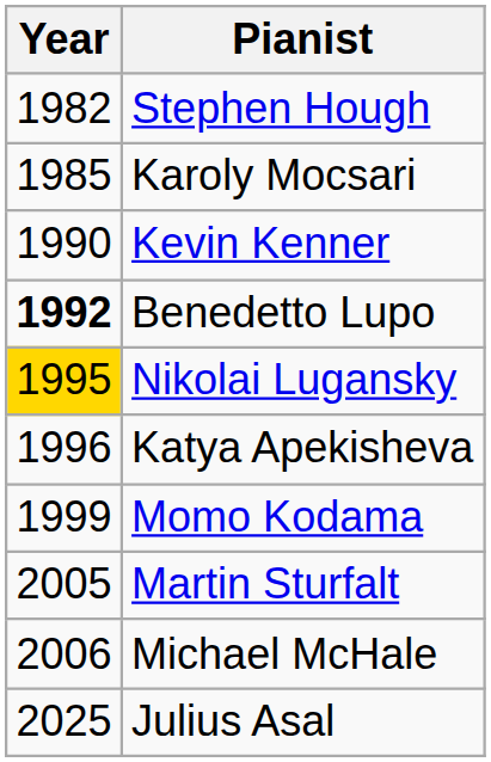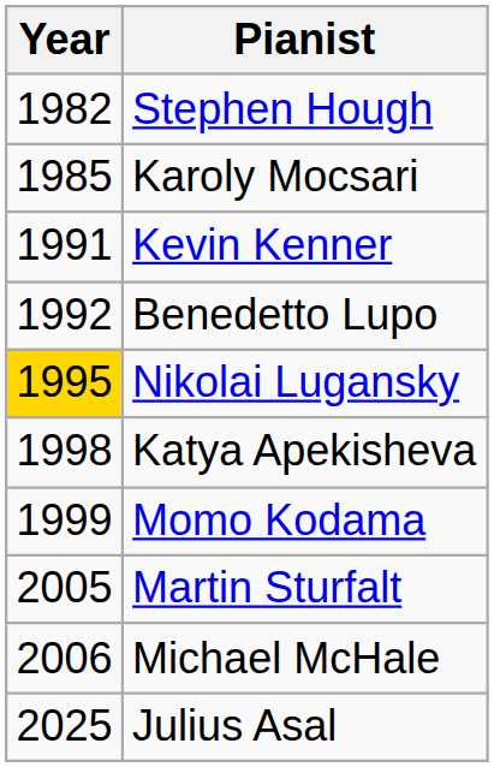Kevin Kenner | Year: 1990 -> 1991
Benedetto Lupo | Year: bold -> normal
Katya Apekisheva | Year: 1996 -> 1998
